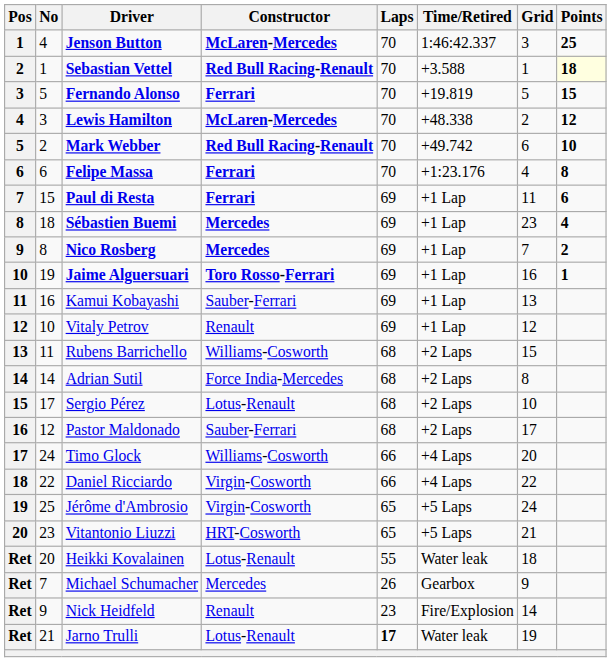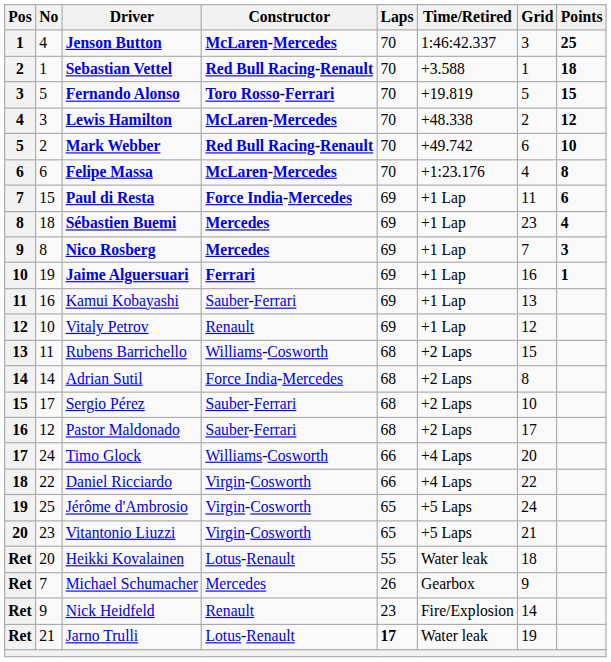Sebastian Vettel | Points: lightyellow background -> no background
Fernando Alonso | Constructor: Ferrari -> Toro Rosso-Ferrari
Felipe Massa | Constructor: Ferrari -> McLaren-Mercedes
Paul di Resta | Constructor: Ferrari -> Force India-Mercedes
Nico Rosberg | Points: 2 -> 3
Jaime Alguersuari | Constructor: Toro Rosso-Ferrari -> Ferrari
Sergio Pérez | Constructor: Lotus-Renault -> Sauber-Ferrari
Vitantonio Liuzzi | Constructor: HRT-Cosworth -> Virgin-Cosworth
